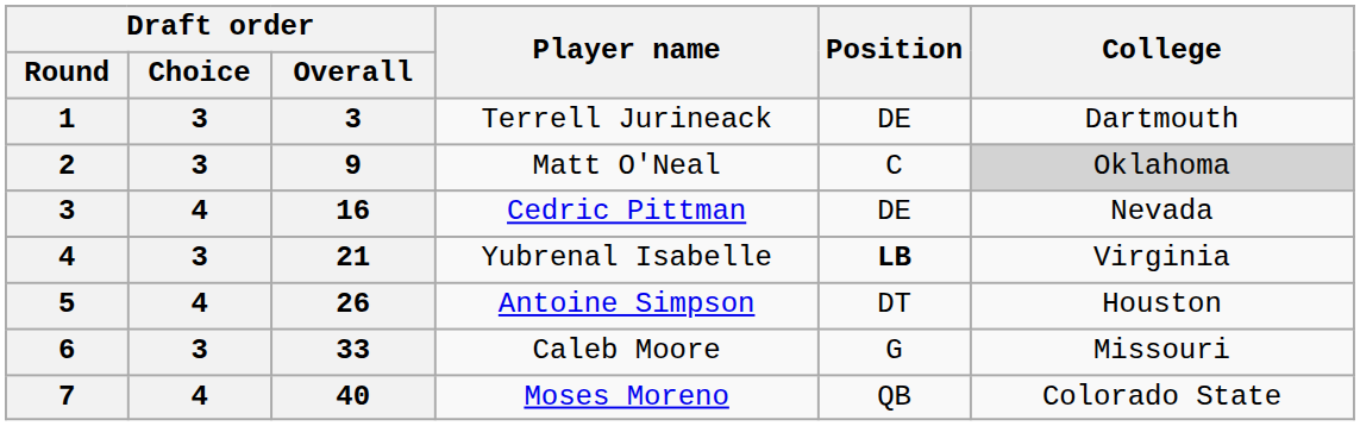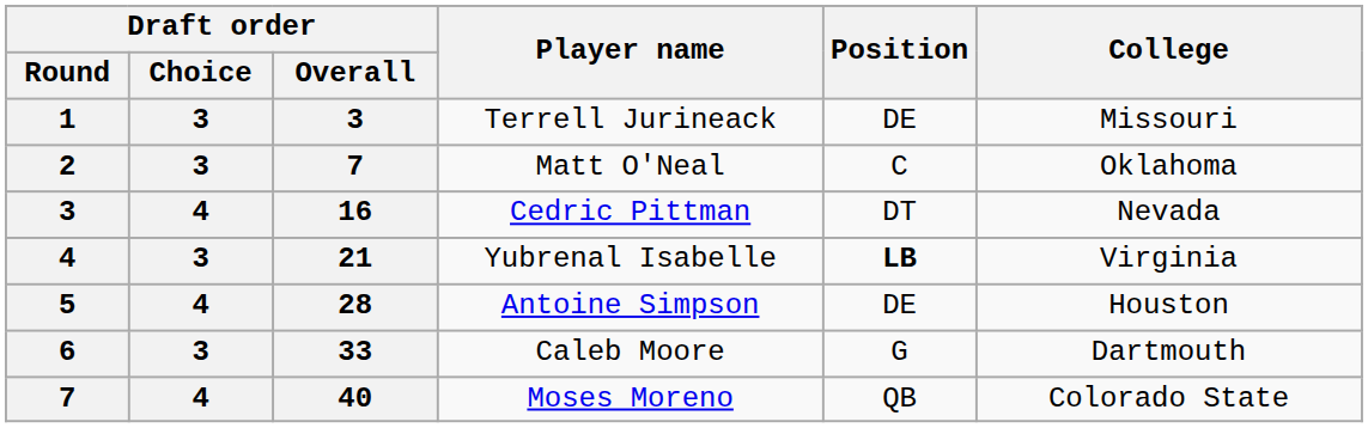Terrell Jurineack | College: Dartmouth -> Missouri
Matt O'Neal | Draft order / Overall: 9 -> 7
Matt O'Neal | College: lightgrey background -> no background
Cedric Pittman | Position: DE -> DT
Antoine Simpson | Draft order / Overall: 26 -> 28
Antoine Simpson | Position: DT -> DE
Caleb Moore | College: Missouri -> Dartmouth
